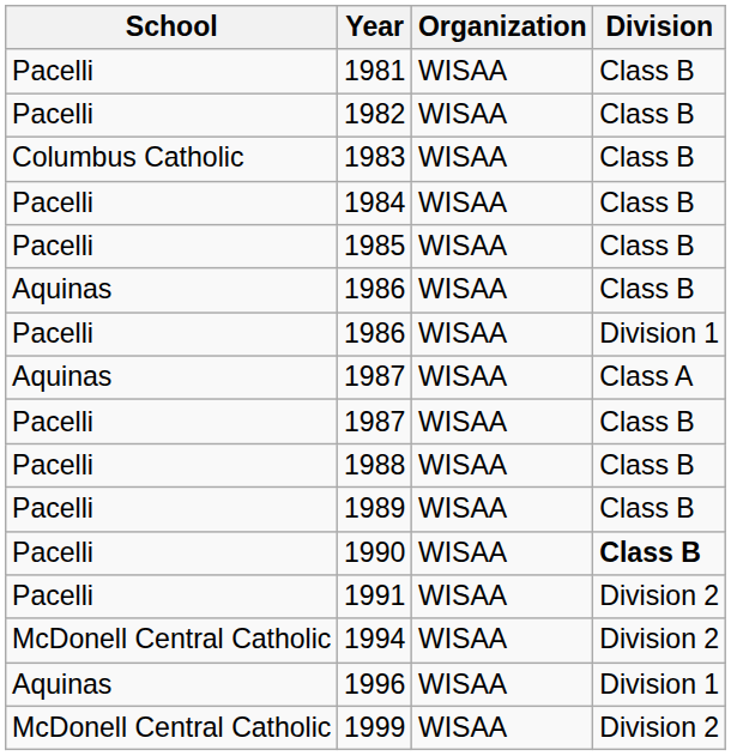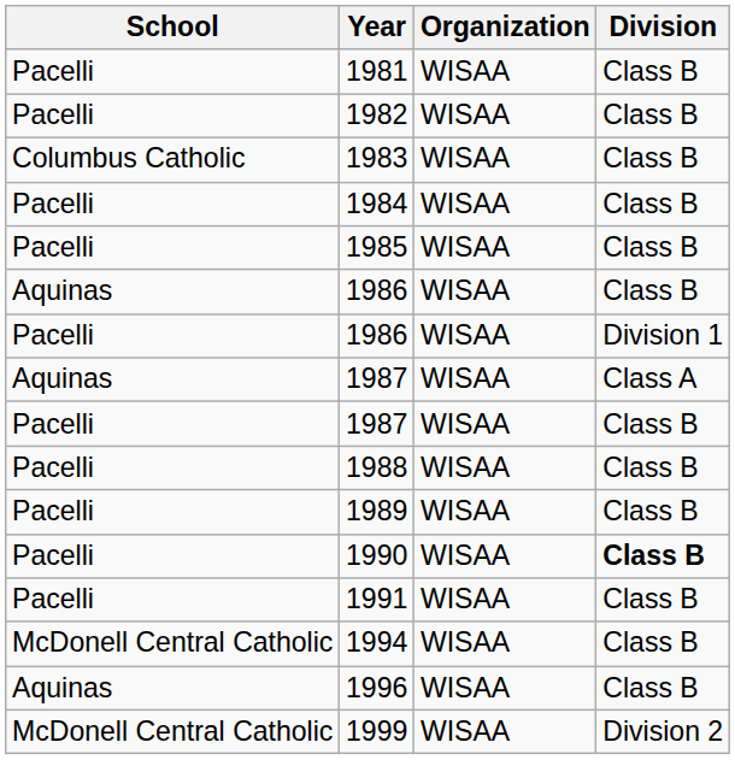1991 | Division: Division 2 -> Class B
1994 | Division: Division 2 -> Class B
1996 | Division: Division 1 -> Class B
